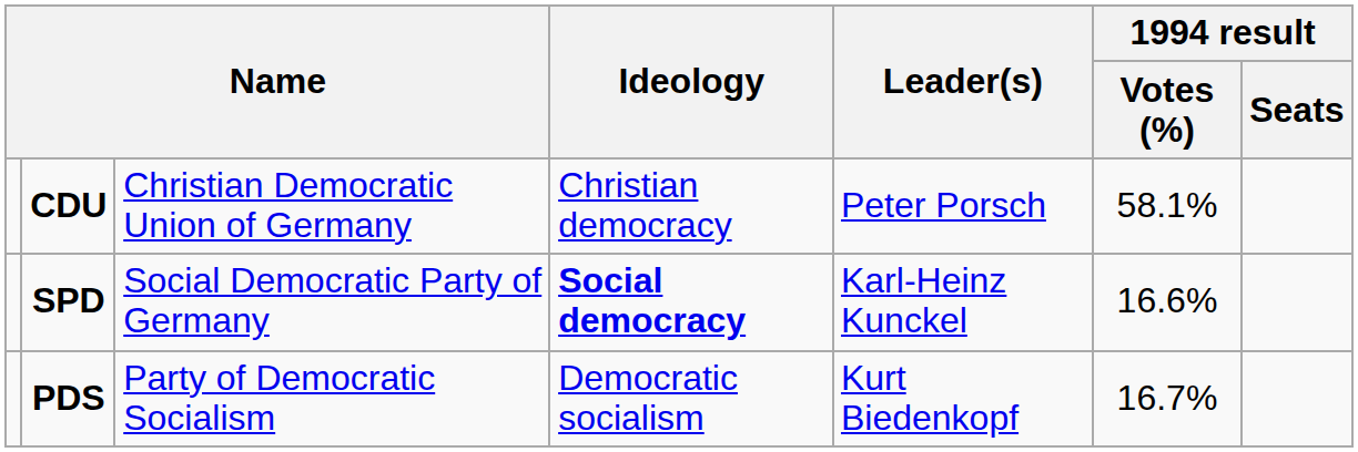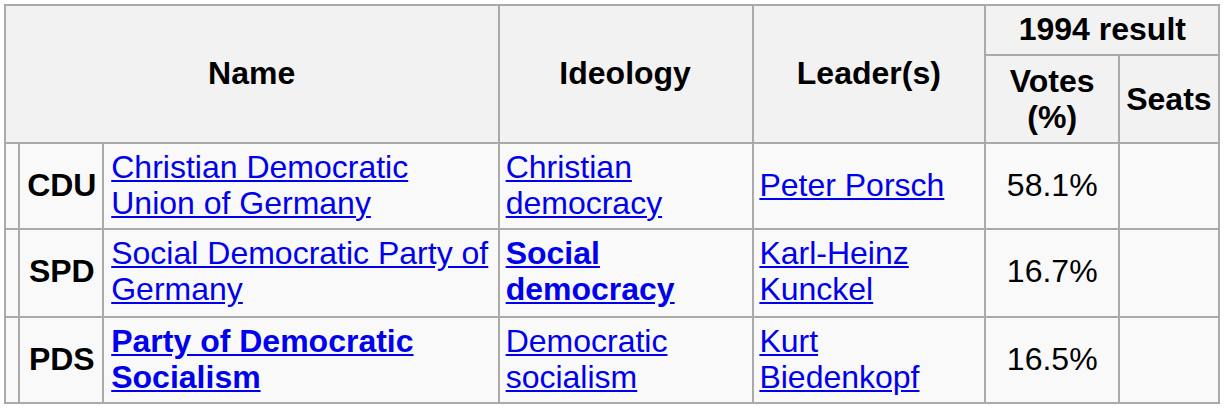SPD | 1994 result / Votes (%): 16.6% -> 16.7%
PDS | column 3: normal -> bold
PDS | 1994 result / Votes (%): 16.7% -> 16.5%
